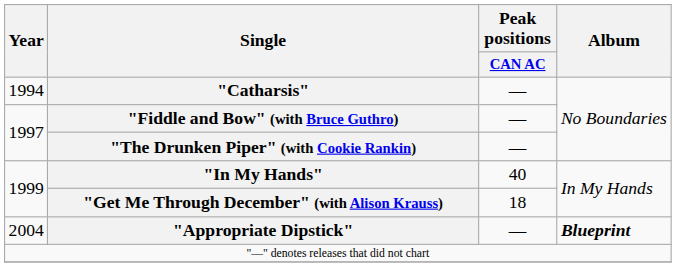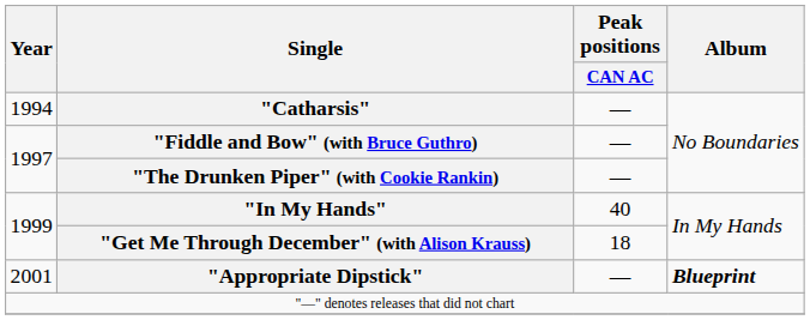"Appropriate Dipstick" | Year: 2004 -> 2001
